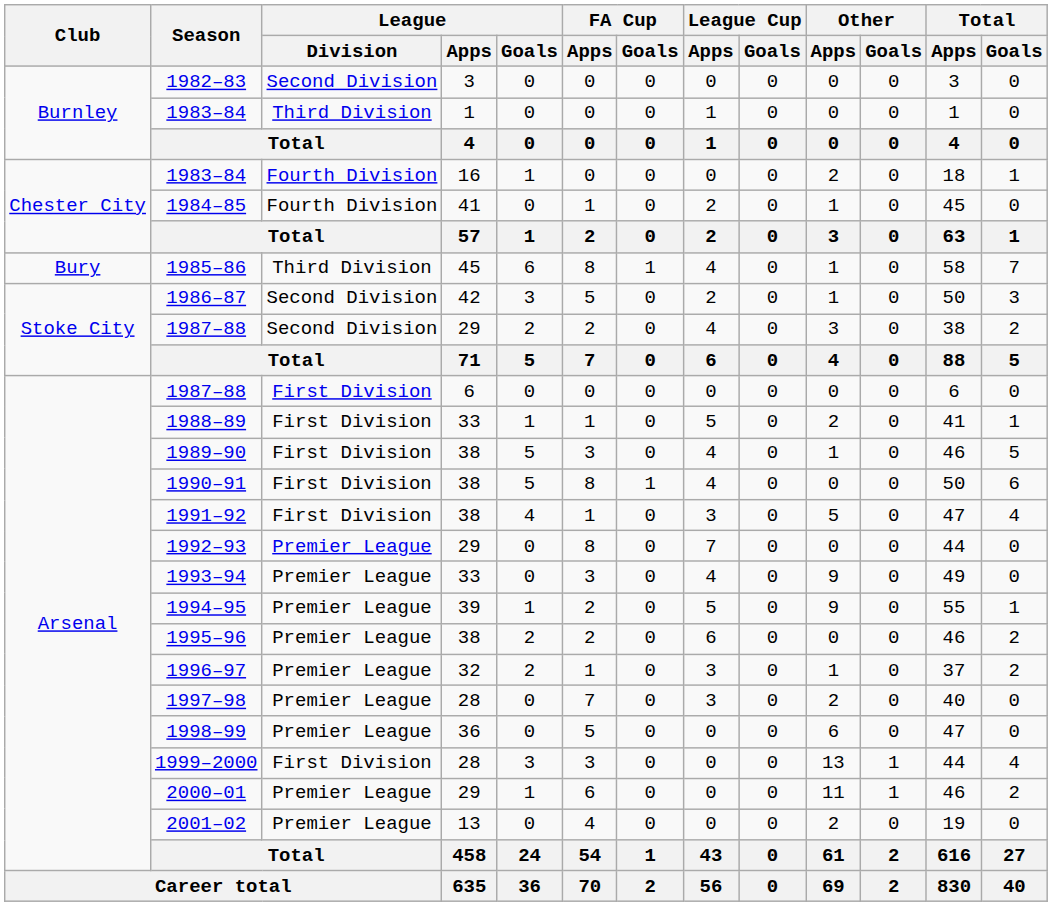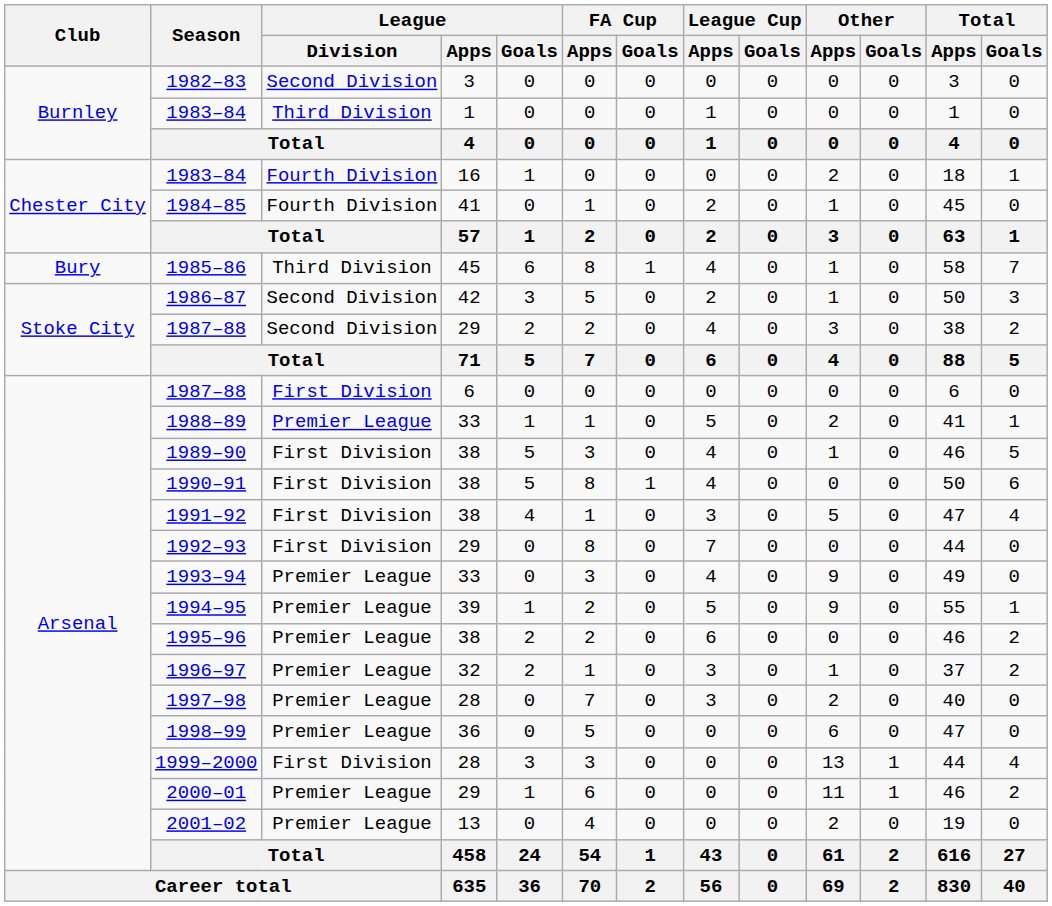1988–89 | League / Division: First Division -> Premier League
1992–93 | League / Division: Premier League -> First Division
